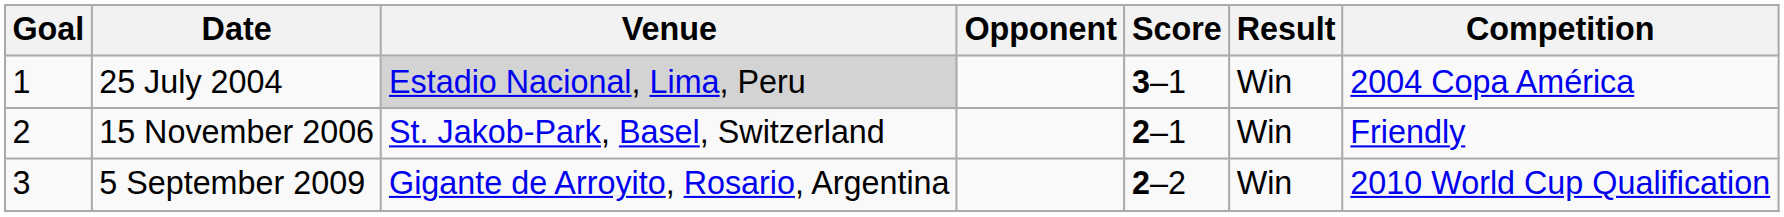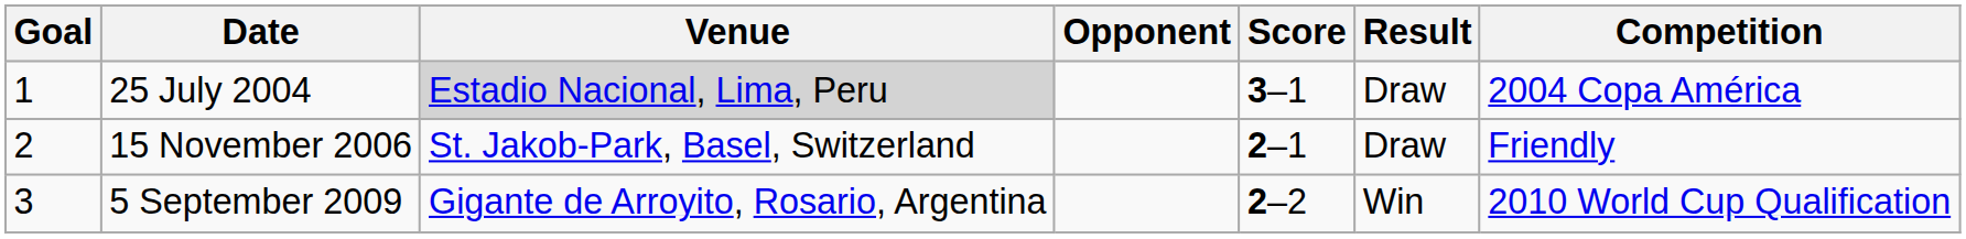25 July 2004 | Result: Win -> Draw
15 November 2006 | Result: Win -> Draw
